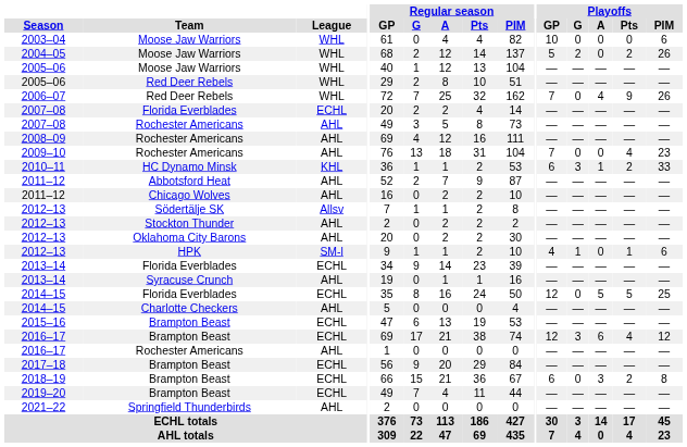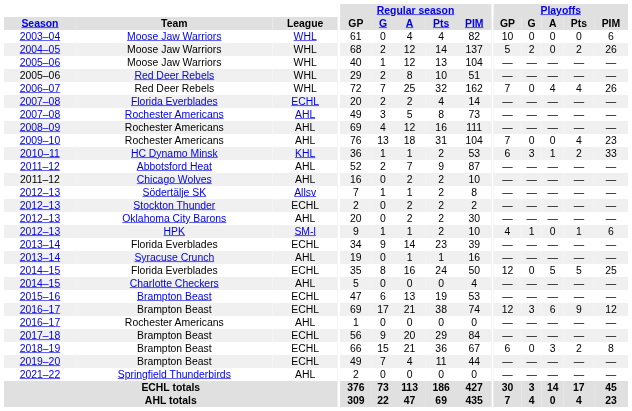2006–07 | Playoffs / Pts: 9 -> 4
2012–13 / Stockton Thunder | League: AHL -> ECHL
2016–17 / Brampton Beast | Playoffs / Pts: 4 -> 9
